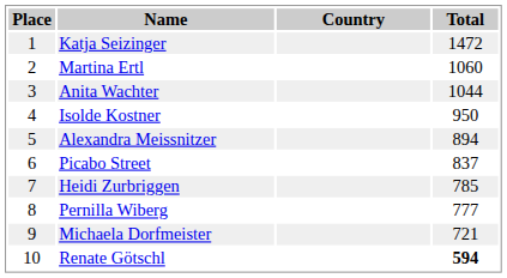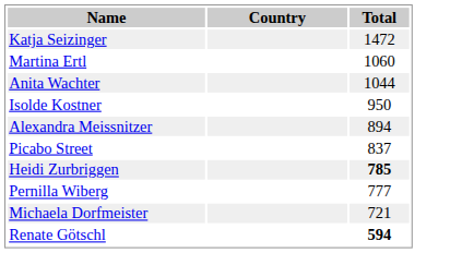- column: Place | 1 | 2 | 3 | 4 | 5 | 6 | 7 | 8 | 9 | 10
Heidi Zurbriggen | Total: normal -> bold
